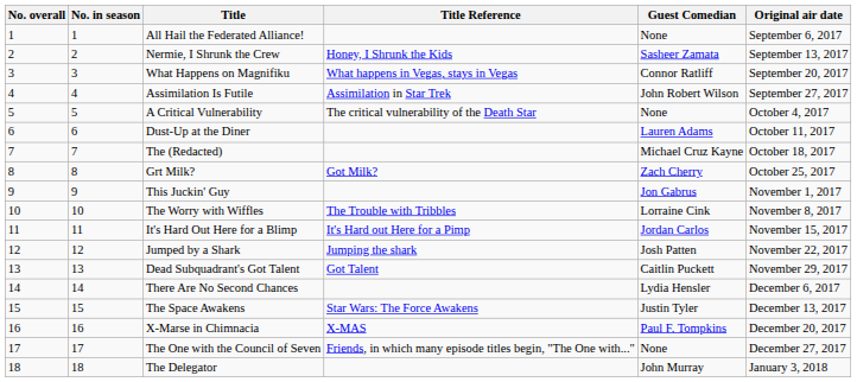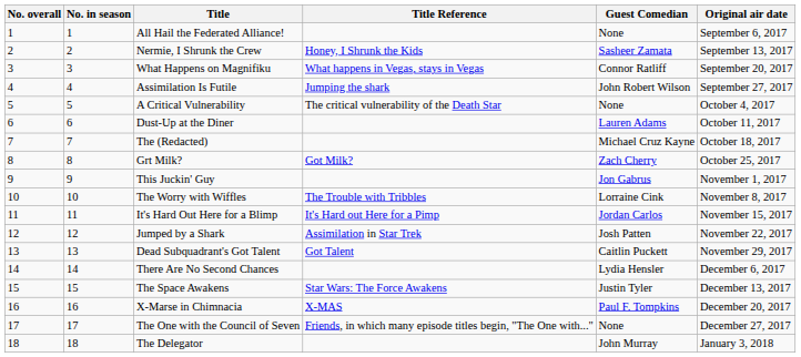Assimilation Is Futile | Title Reference: Assimilation in Star Trek -> Jumping the shark
Jumped by a Shark | Title Reference: Jumping the shark -> Assimilation in Star Trek
